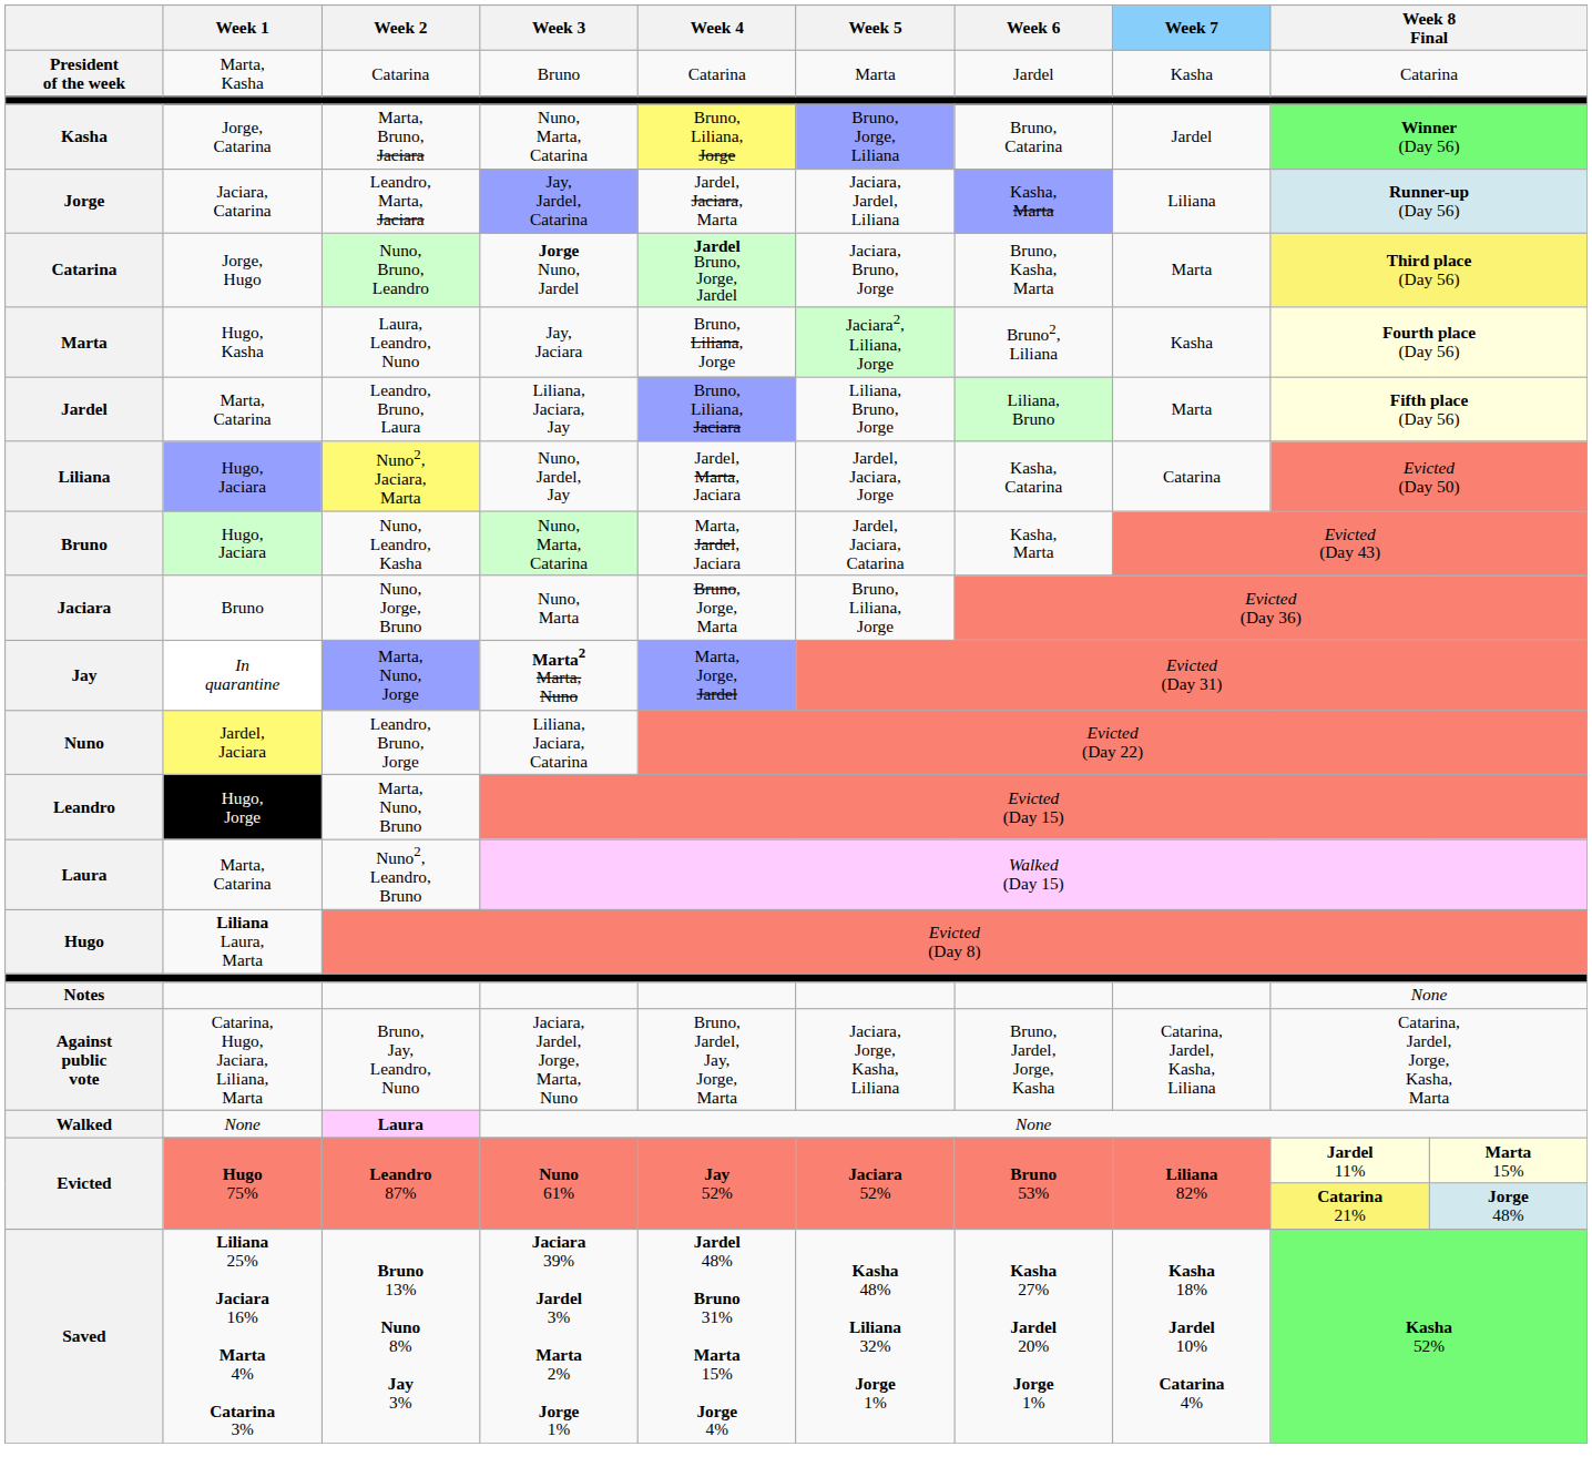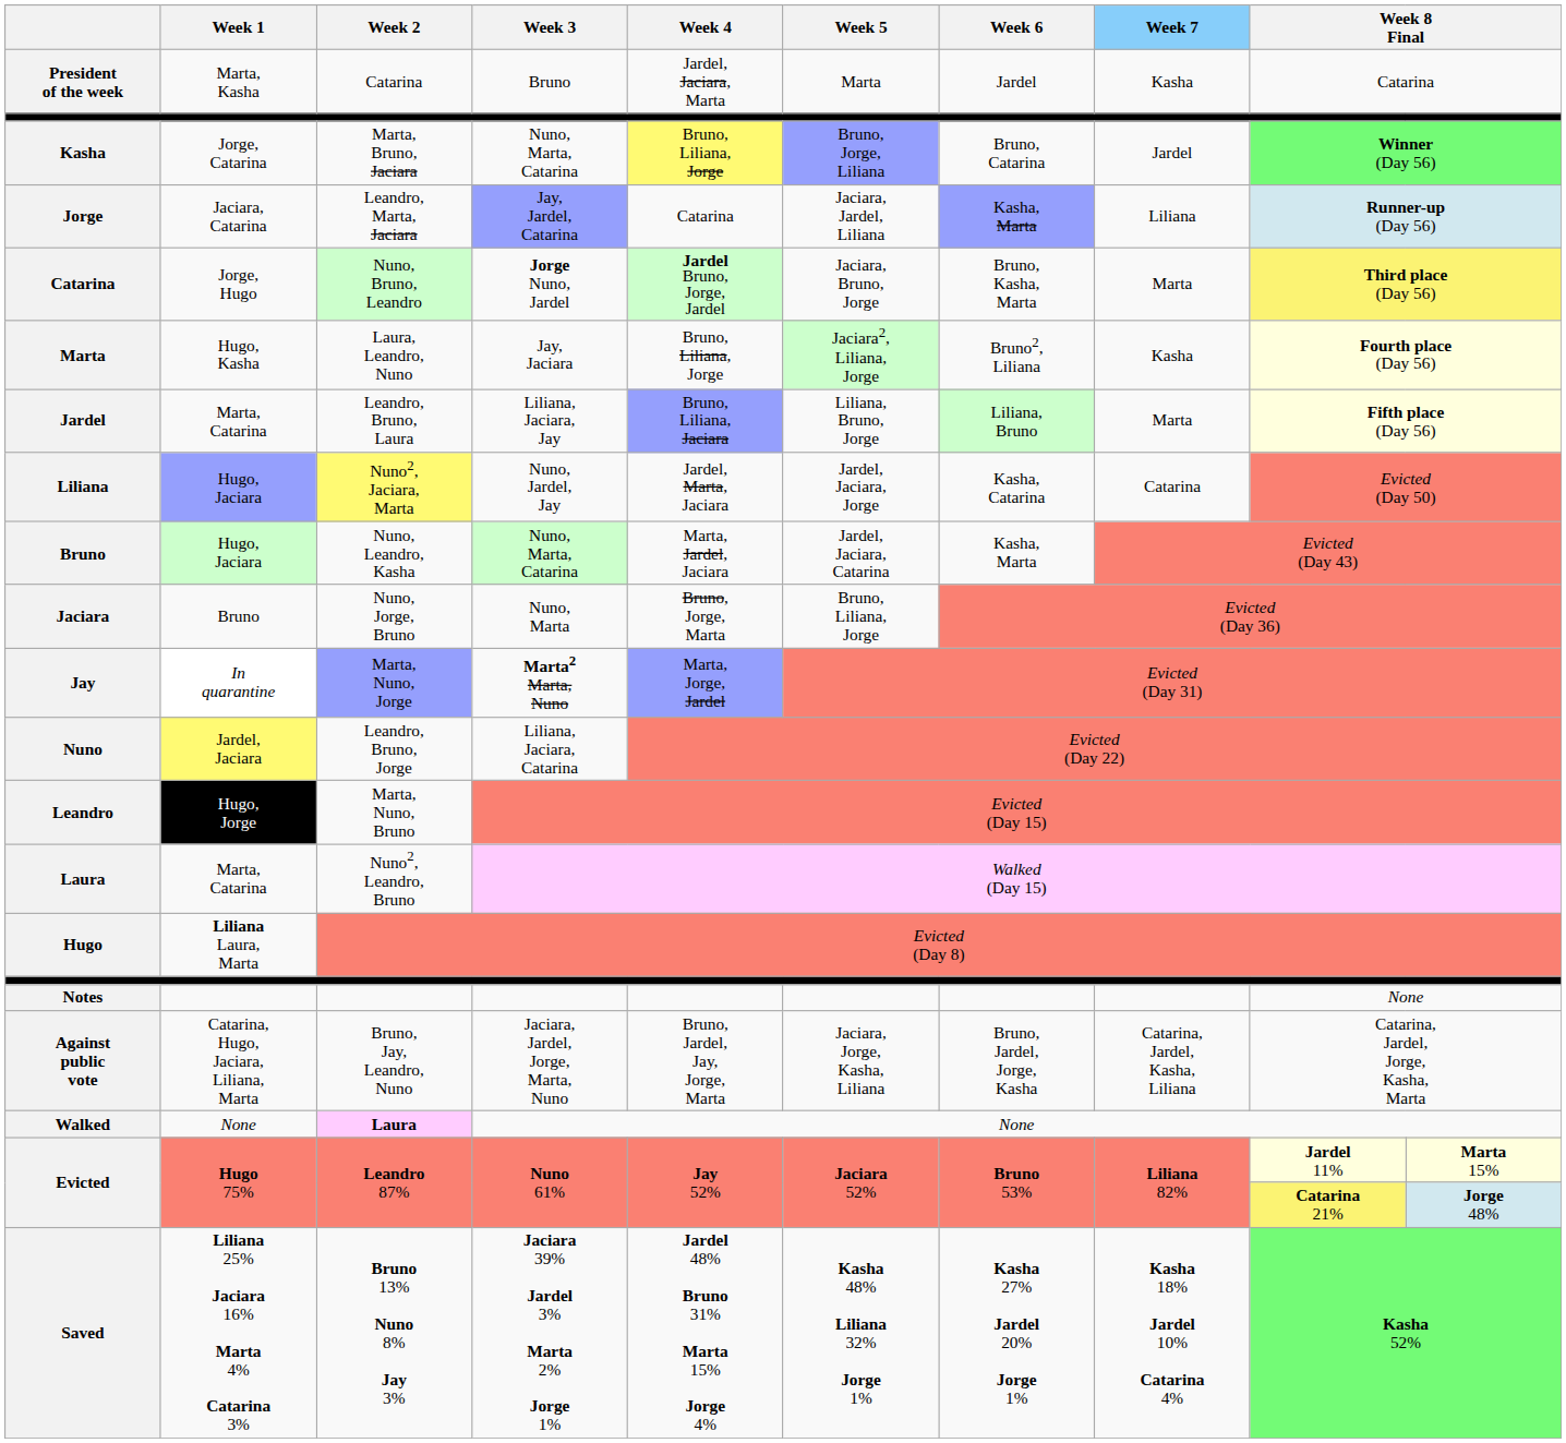President of the week | Week 4: Catarina -> Jardel, Jaciara, Marta
Jorge | Week 4: Jardel, Jaciara, Marta -> Catarina
